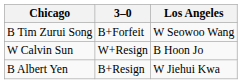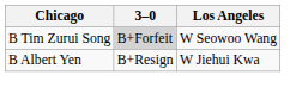B Tim Zurui Song | 3–0: no background -> lightgrey background
- row: W Calvin Sun | W+Resign | B Hoon Jo
